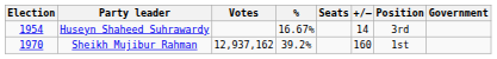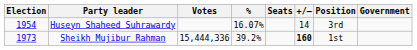Huseyn Shaheed Suhrawardy | %: 16.67% -> 16.07%
Sheikh Mujibur Rahman | Election: 1970 -> 1973
Sheikh Mujibur Rahman | Votes: 12,937,162 -> 15,444,336
Sheikh Mujibur Rahman | +/–: normal -> bold
